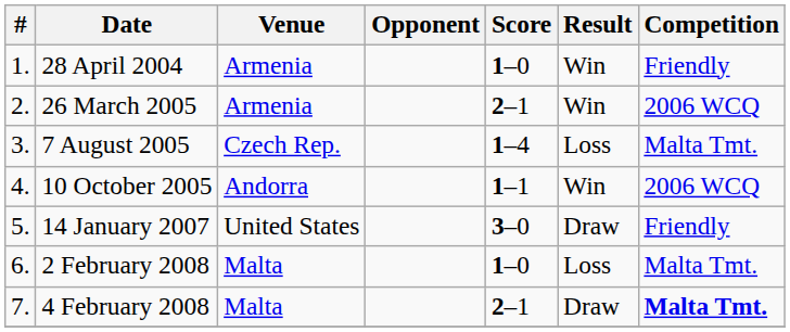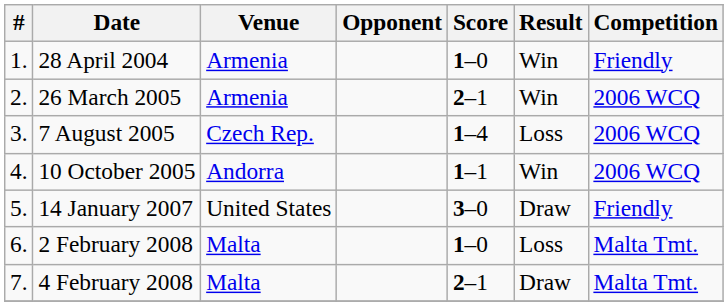7 August 2005 | Competition: Malta Tmt. -> 2006 WCQ
4 February 2008 | Competition: bold -> normal
